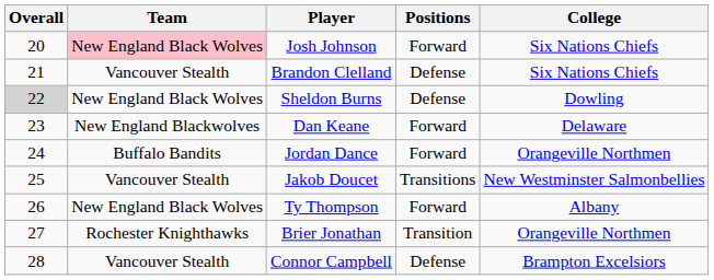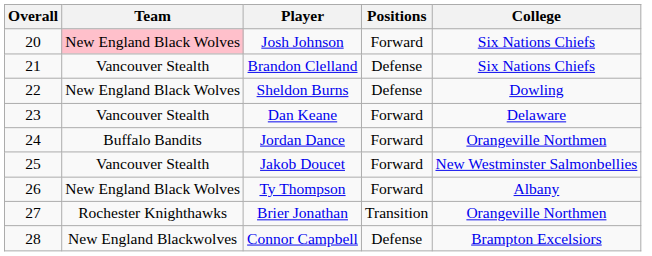Sheldon Burns | Overall: lightgrey background -> no background
Dan Keane | Team: New England Blackwolves -> Vancouver Stealth
Jakob Doucet | Positions: Transitions -> Forward
Connor Campbell | Team: Vancouver Stealth -> New England Blackwolves
